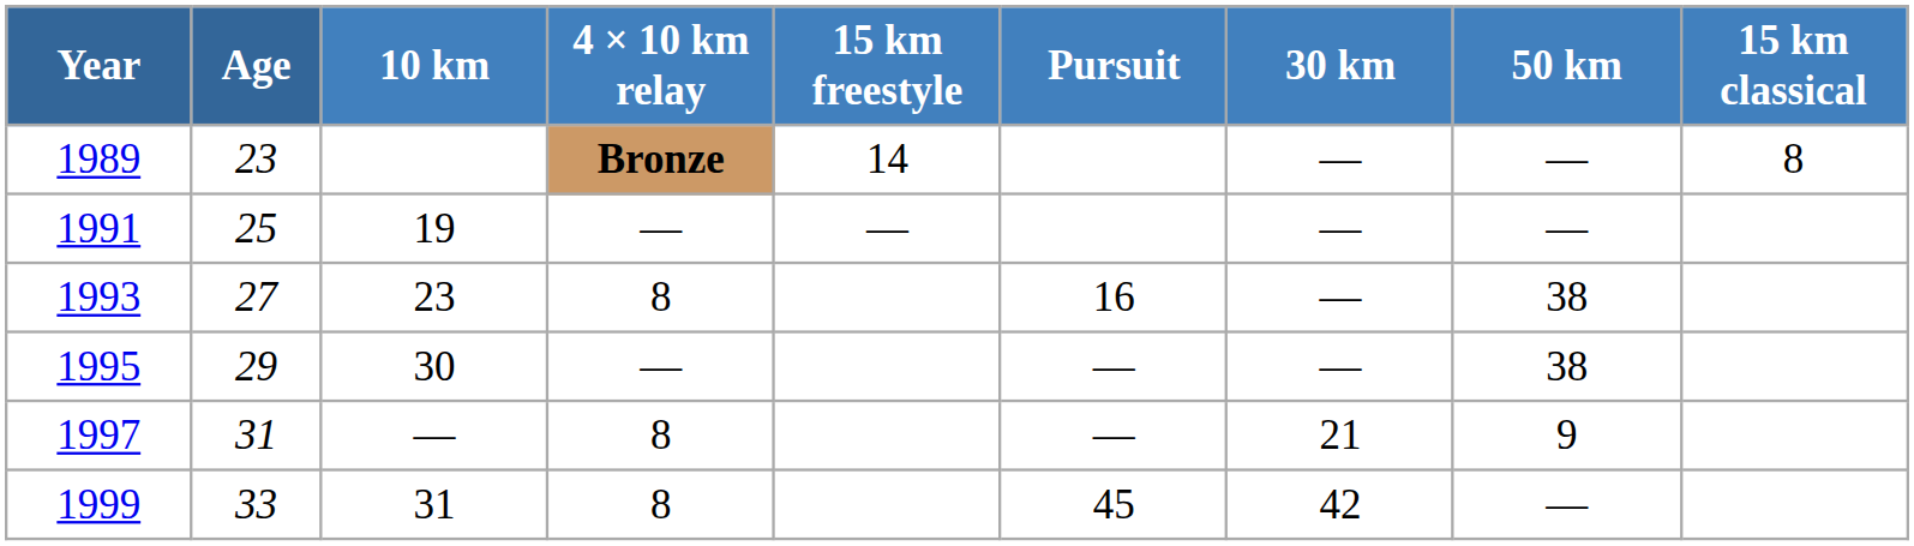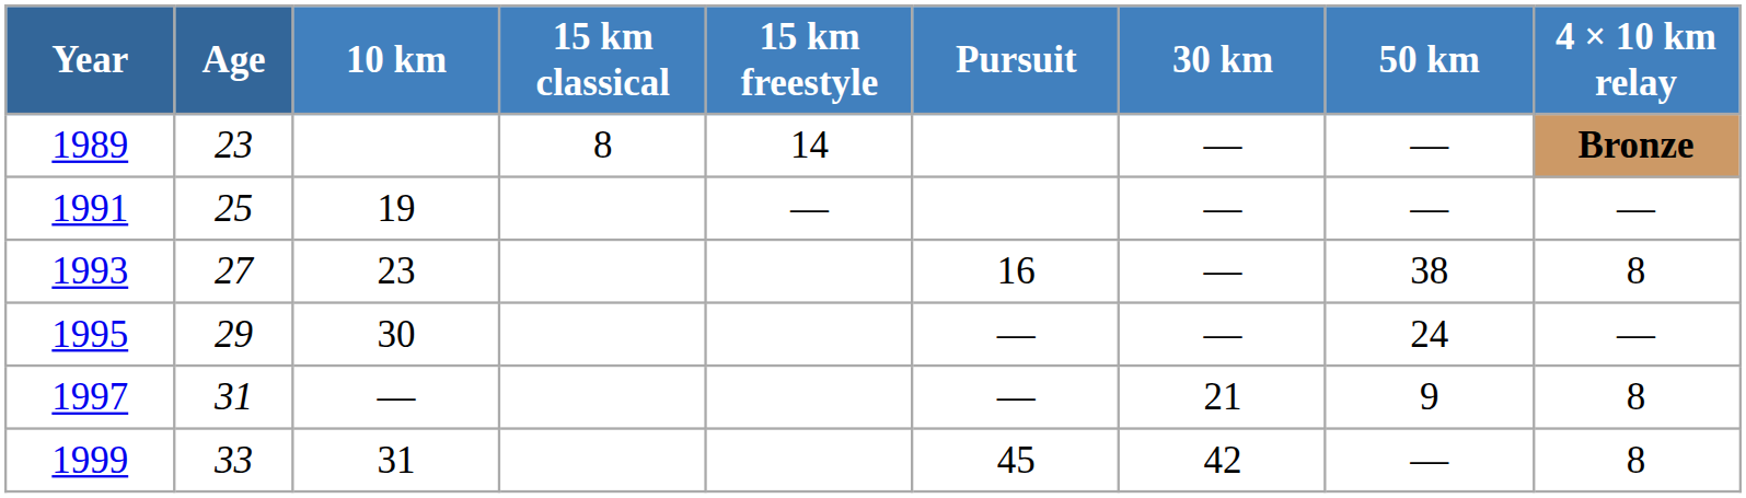columns swapped: 15 km classical <-> 4 × 10 km relay
1995 | 50 km: 38 -> 24
